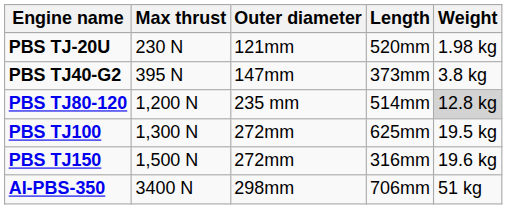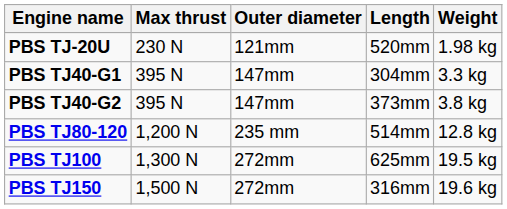+ row: PBS TJ40-G1 | 395 N | 147mm | 304mm | 3.3 kg
PBS TJ80-120 | Weight: lightgrey background -> no background
- row: AI-PBS-350 | 3400 N | 298mm | 706mm | 51 kg
